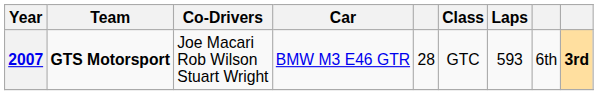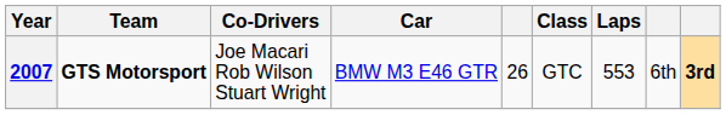2007 | column 5: 28 -> 26
2007 | Laps: 593 -> 553
